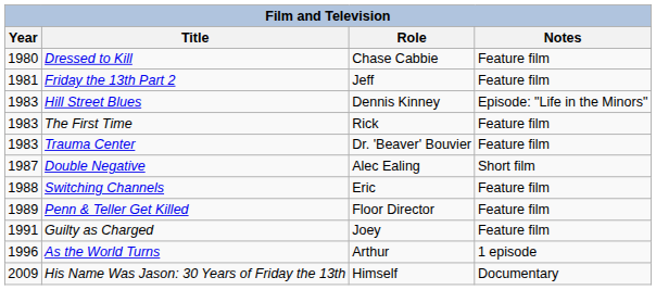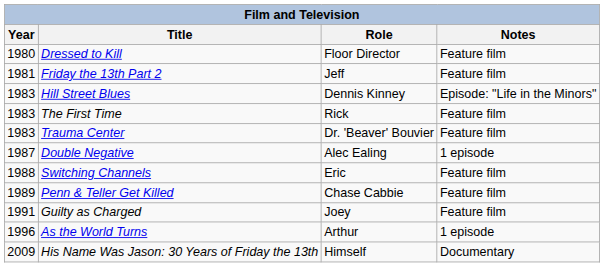Dressed to Kill | Role: Chase Cabbie -> Floor Director
Double Negative | Notes: Short film -> 1 episode
Penn & Teller Get Killed | Role: Floor Director -> Chase Cabbie
